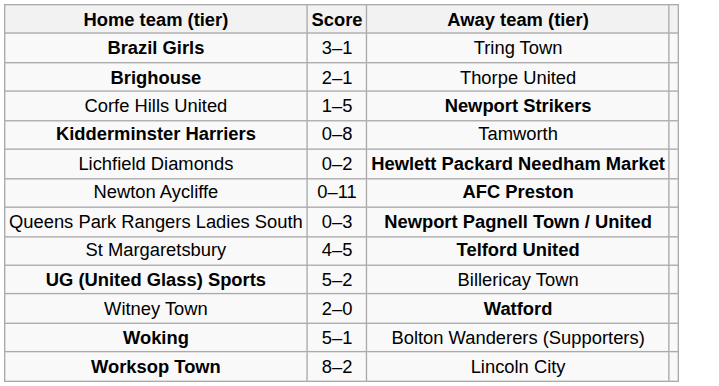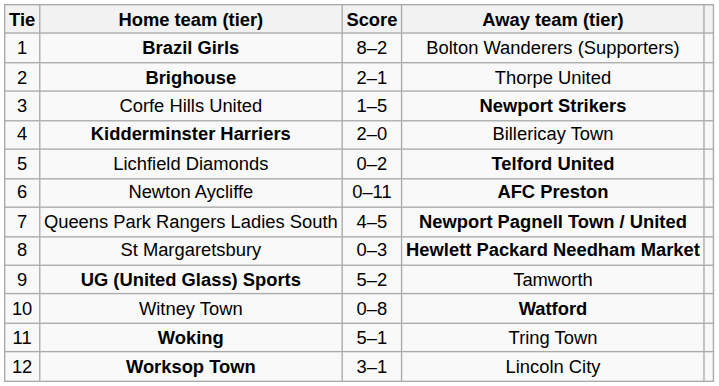+ column: Tie | 1 | 2 | 3 | 4 | 5 | 6 | 7 | 8 | 9 | 10 | 11 | 12
Brazil Girls | Score: 3–1 -> 8–2
Brazil Girls | Away team (tier): Tring Town -> Bolton Wanderers (Supporters)
Kidderminster Harriers | Score: 0–8 -> 2–0
Kidderminster Harriers | Away team (tier): Tamworth -> Billericay Town
Lichfield Diamonds | Away team (tier): Hewlett Packard Needham Market -> Telford United
Queens Park Rangers Ladies South | Score: 0–3 -> 4–5
St Margaretsbury | Score: 4–5 -> 0–3
St Margaretsbury | Away team (tier): Telford United -> Hewlett Packard Needham Market
UG (United Glass) Sports | Away team (tier): Billericay Town -> Tamworth
Witney Town | Score: 2–0 -> 0–8
Woking | Away team (tier): Bolton Wanderers (Supporters) -> Tring Town
Worksop Town | Score: 8–2 -> 3–1
